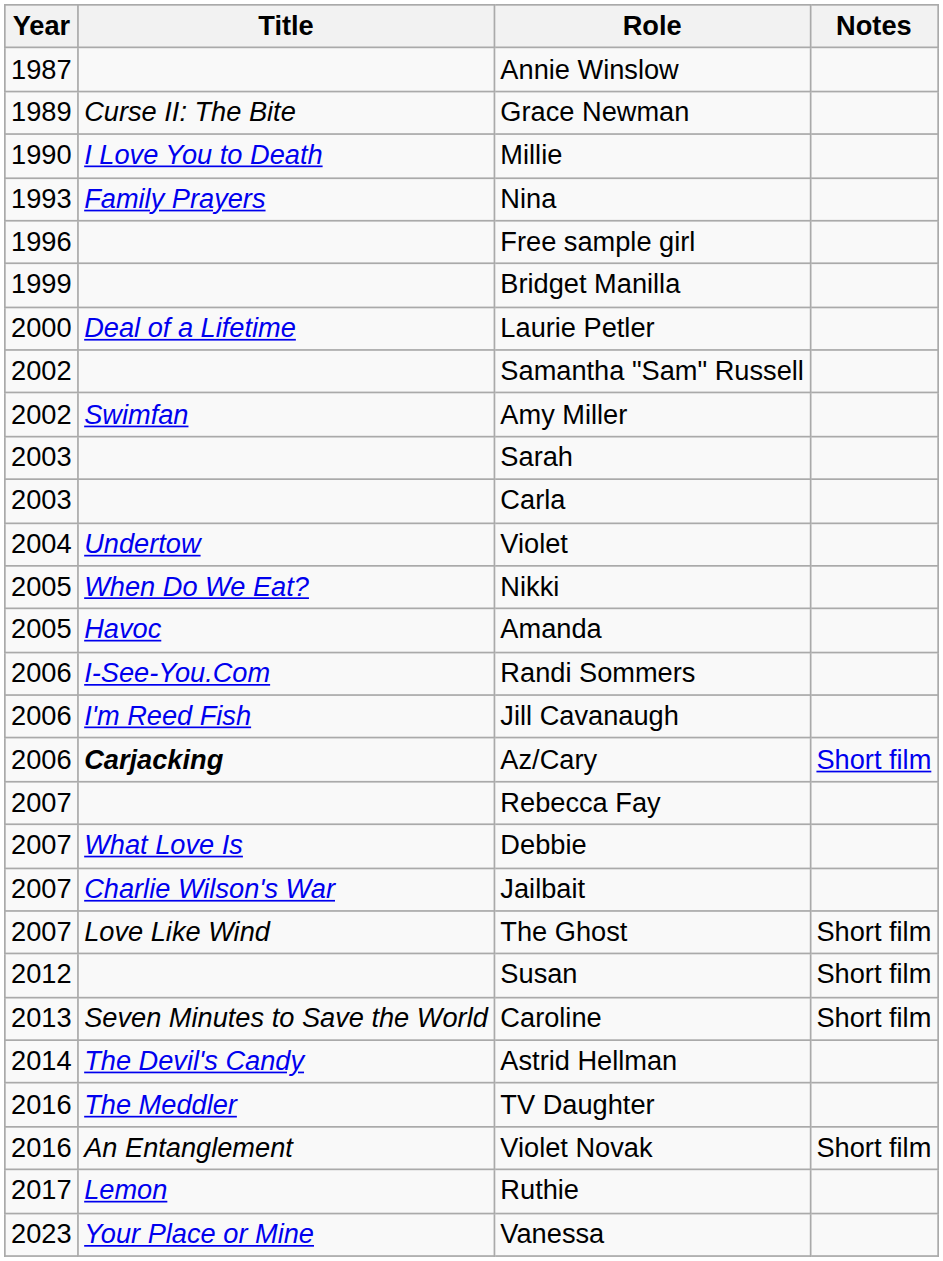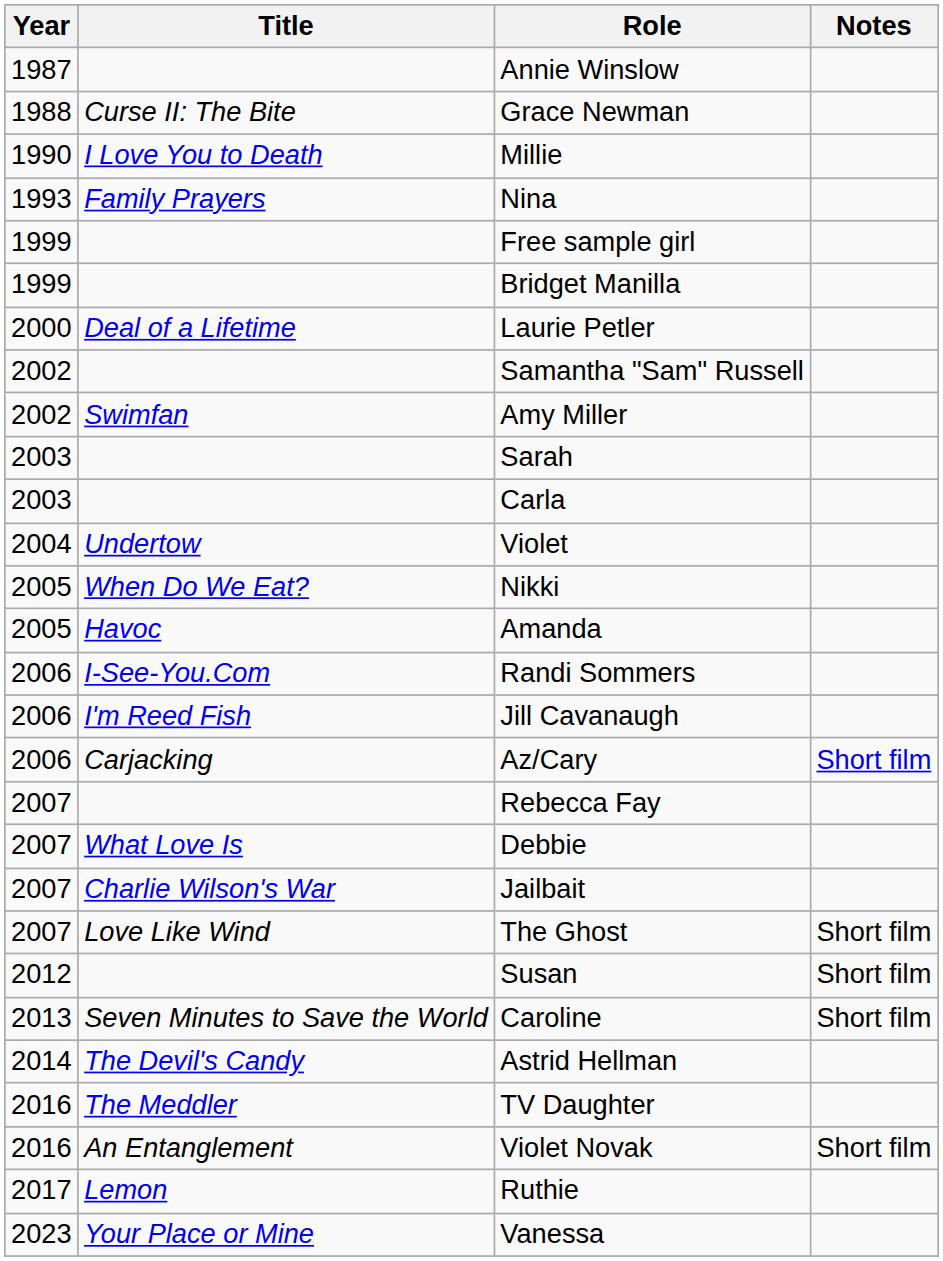Grace Newman | Year: 1989 -> 1988
Free sample girl | Year: 1996 -> 1999
Az/Cary | Title: bold -> normal
